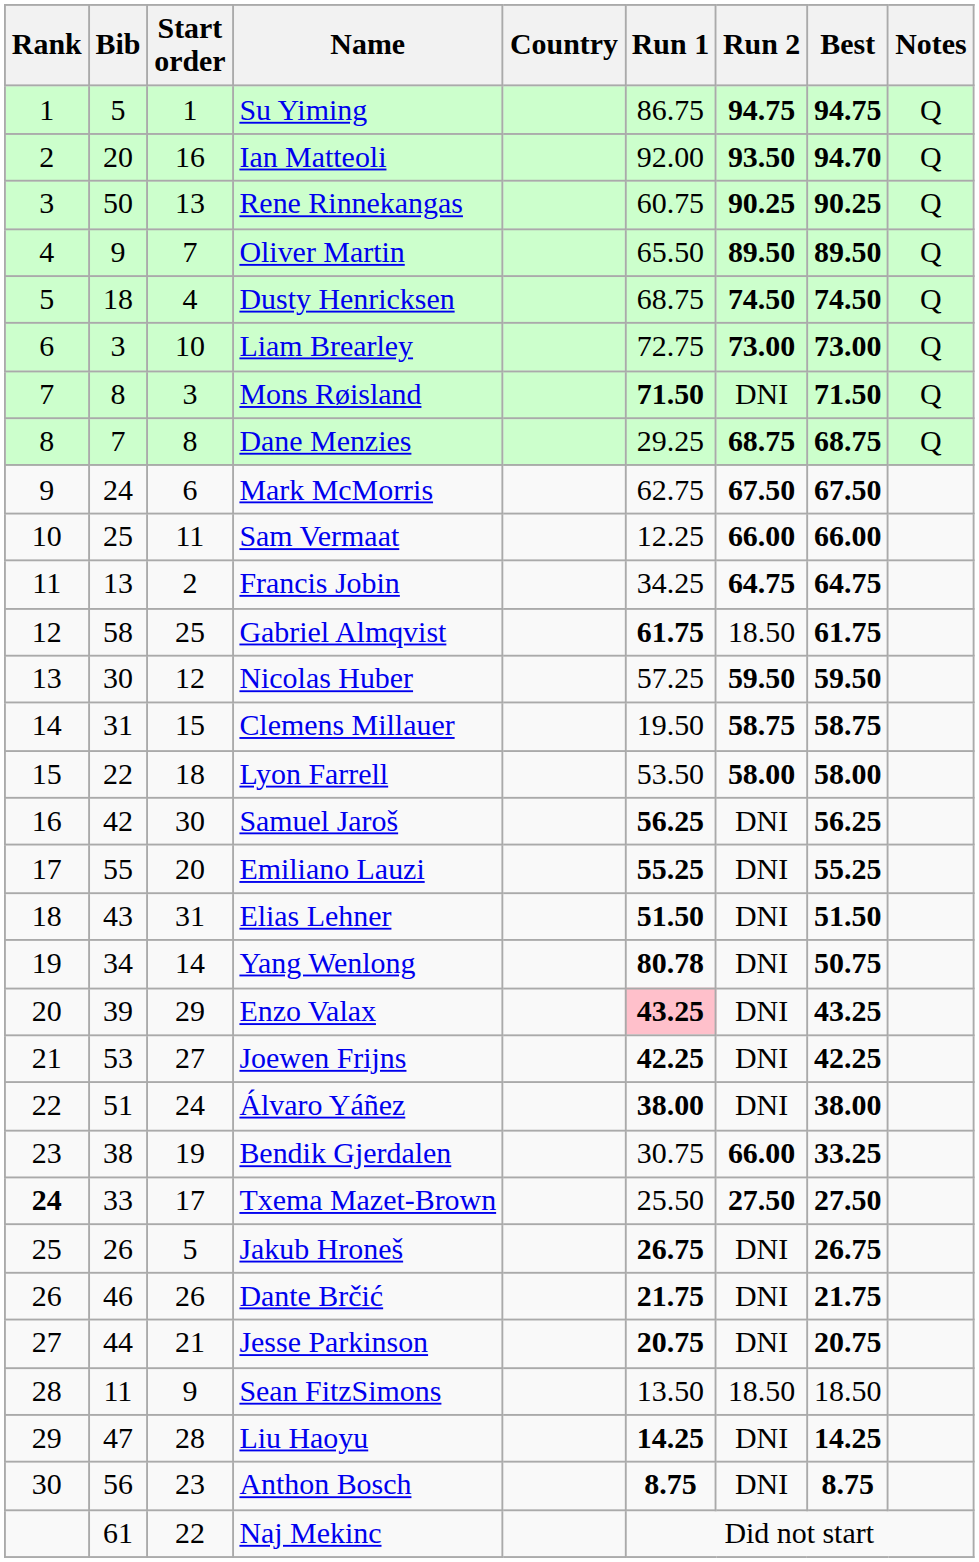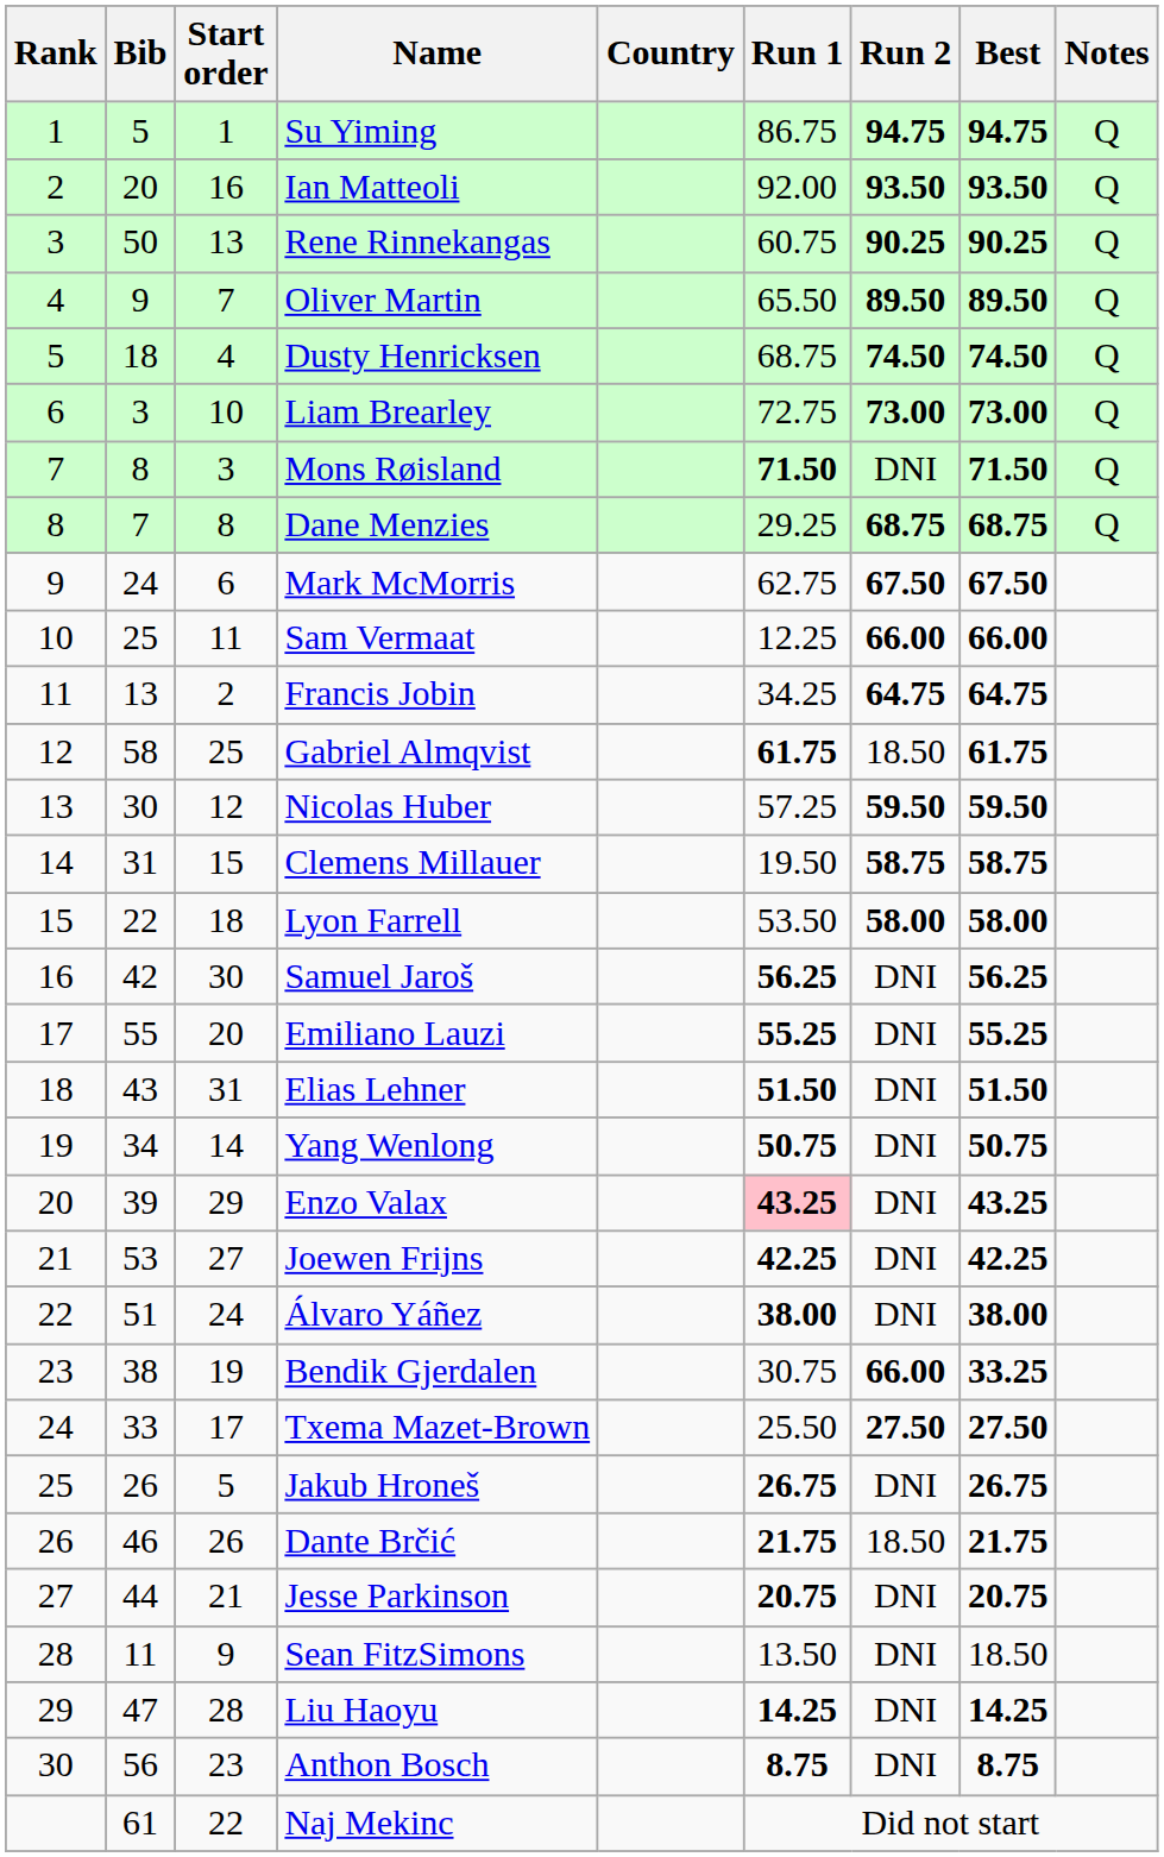Ian Matteoli | Best: 94.70 -> 93.50
Yang Wenlong | Run 1: 80.78 -> 50.75
Txema Mazet-Brown | Rank: bold -> normal
Dante Brčić | Run 2: DNI -> 18.50
Sean FitzSimons | Run 2: 18.50 -> DNI
